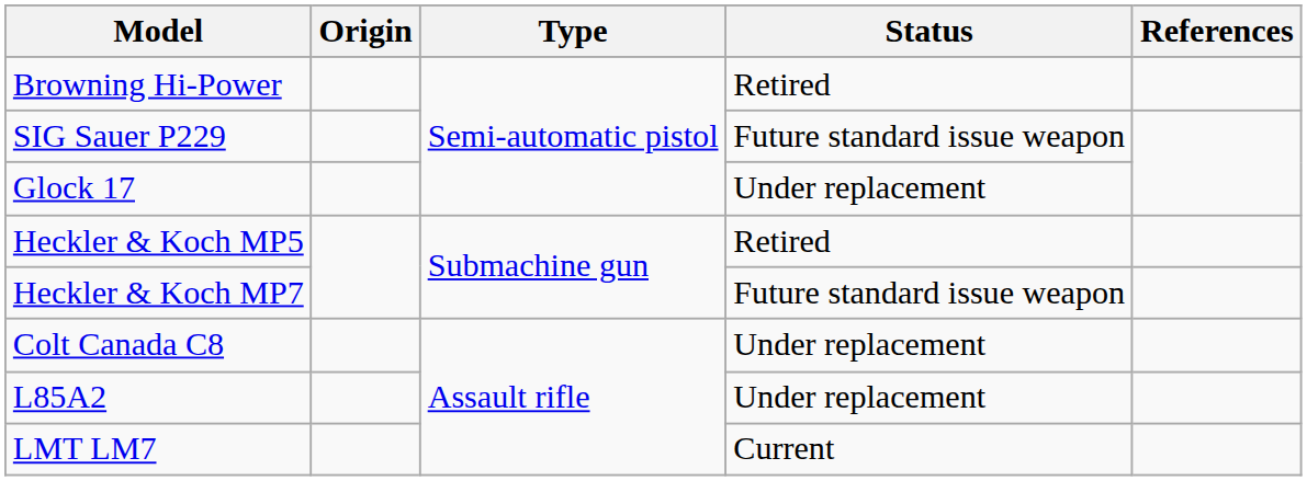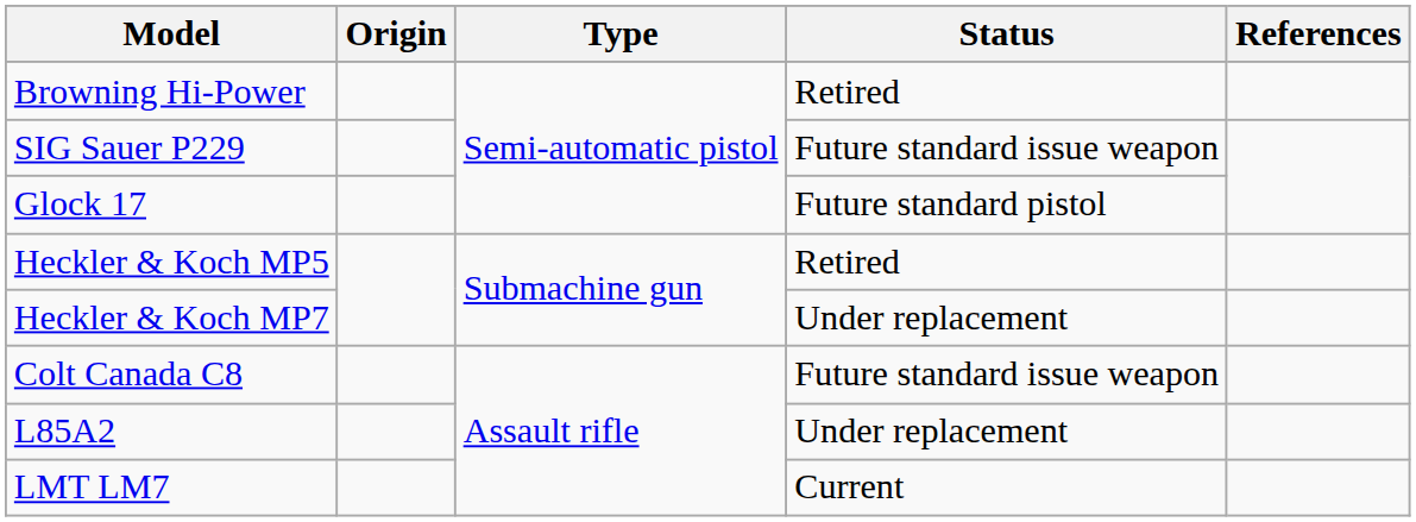Glock 17 | Status: Under replacement -> Future standard pistol
Heckler & Koch MP7 | Status: Future standard issue weapon -> Under replacement
Colt Canada C8 | Status: Under replacement -> Future standard issue weapon
